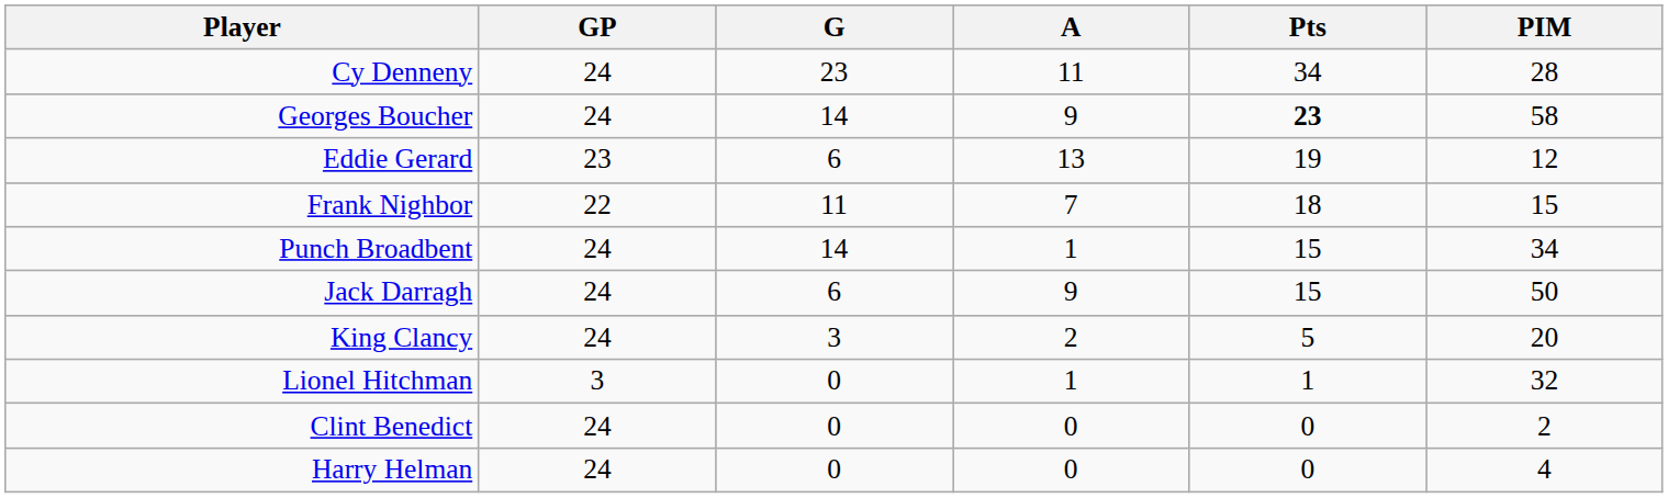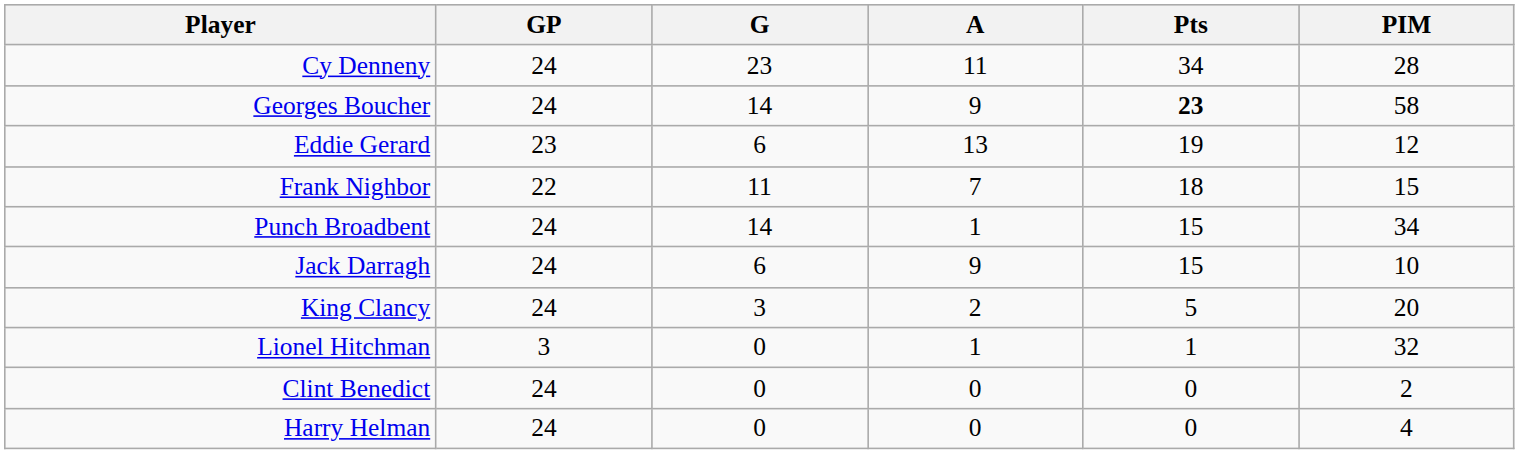Jack Darragh | PIM: 50 -> 10
